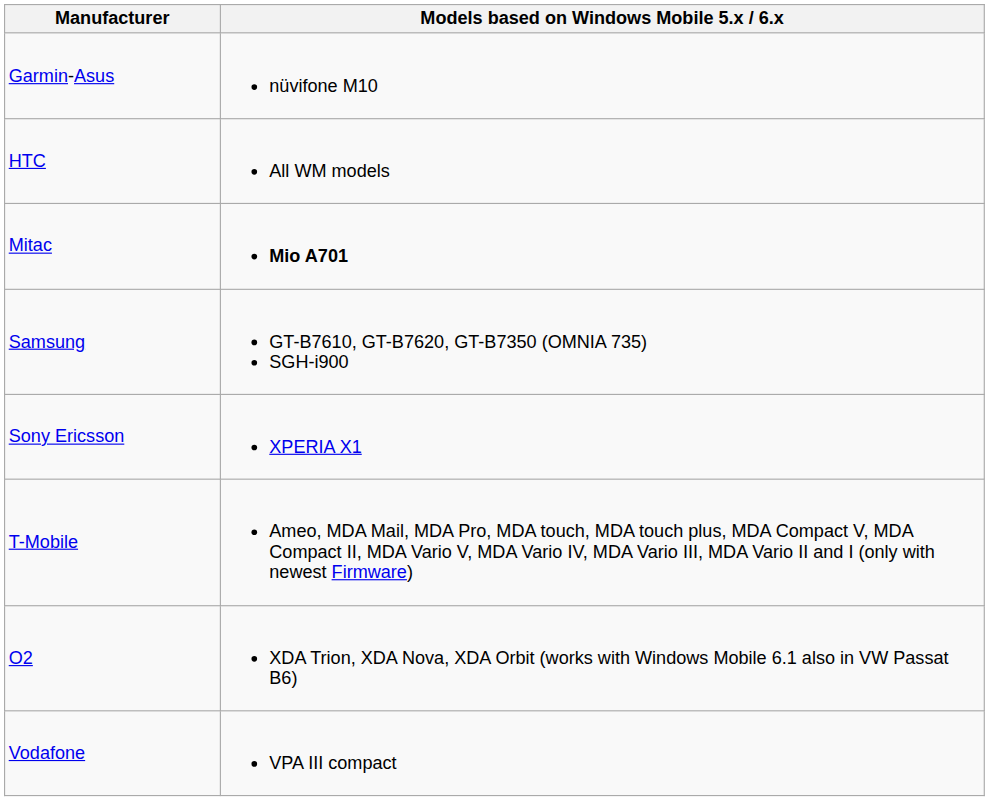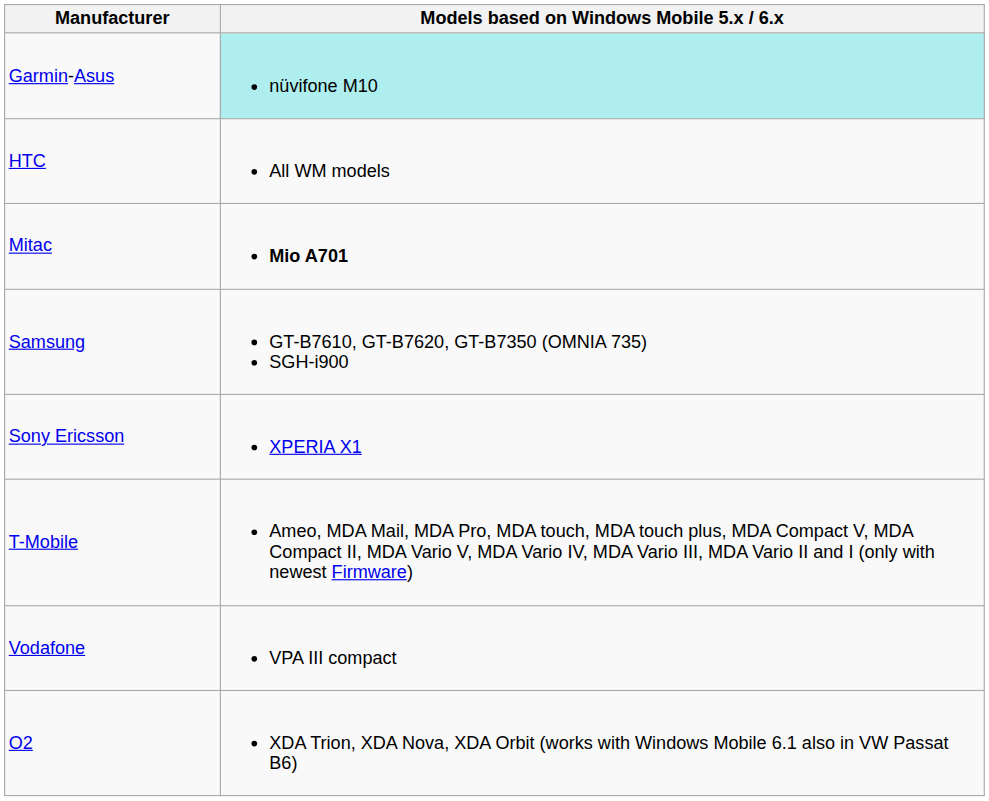Garmin-Asus | Models based on Windows Mobile 5.x / 6.x: no background -> paleturquoise background
rows swapped: O2 <-> Vodafone
